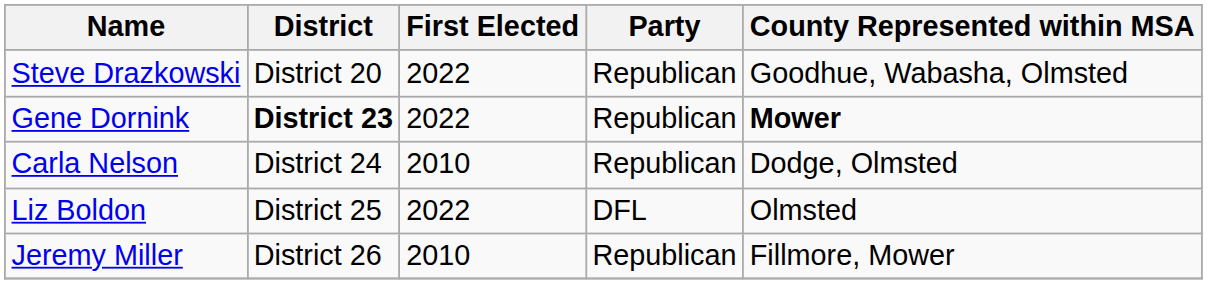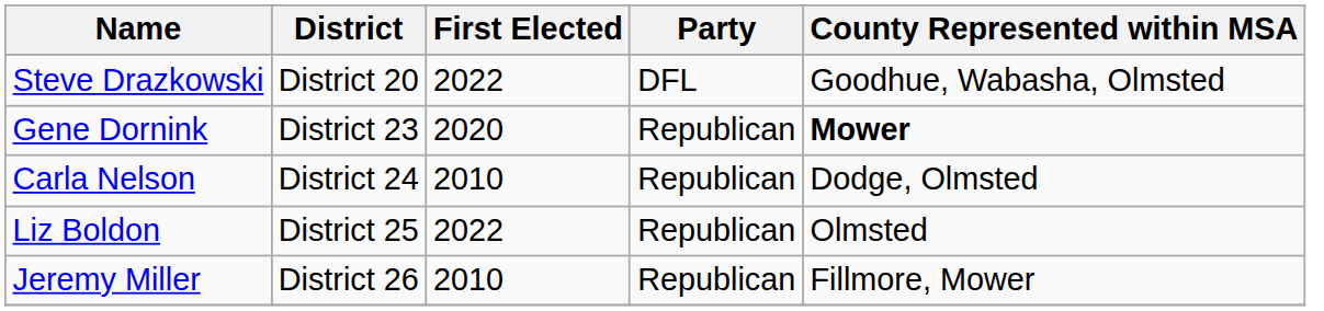Steve Drazkowski | Party: Republican -> DFL
Gene Dornink | District: bold -> normal
Gene Dornink | First Elected: 2022 -> 2020
Liz Boldon | Party: DFL -> Republican
